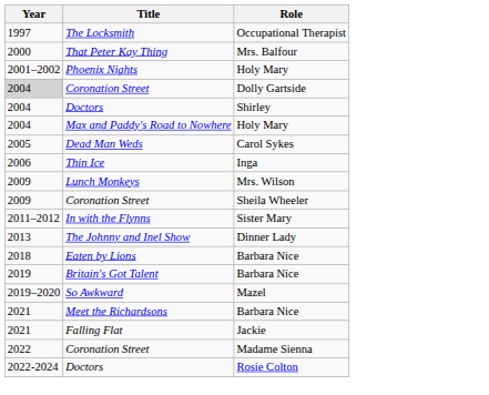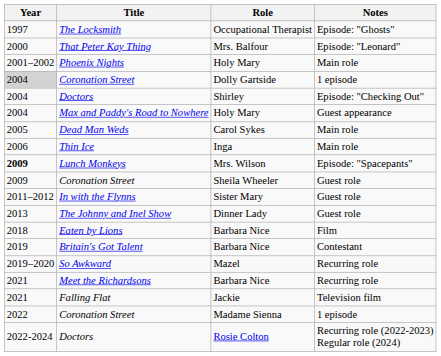+ column: Notes | Episode: "Ghosts" | Episode: "Leonard" | Main role | 1 episode | Episode: "Checking Out" | Guest appearance | Main role | Main role | Episode: "Spacepants" | Guest role | Guest role | Guest role | Film | Contestant | Recurring role | Recurring role | Television film | 1 episode | Recurring role (2022-2023) Regular role (2024)
Lunch Monkeys | Year: normal -> bold
